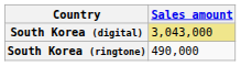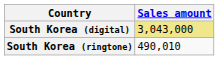South Korea (ringtone) | Sales amount: 490,000 -> 490,010
